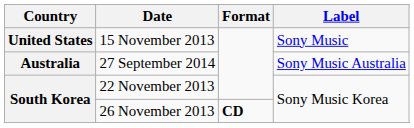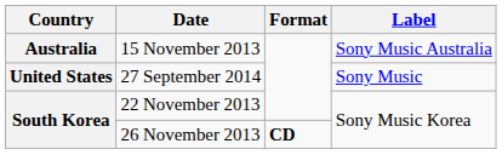15 November 2013 | Country: United States -> Australia
15 November 2013 | Label: Sony Music -> Sony Music Australia
27 September 2014 | Country: Australia -> United States
27 September 2014 | Label: Sony Music Australia -> Sony Music
